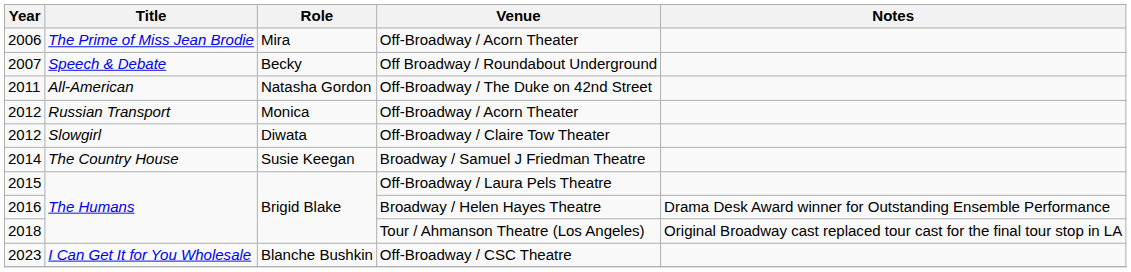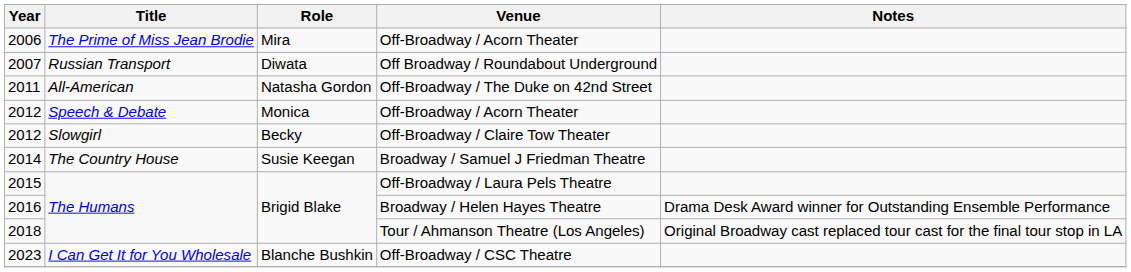Off Broadway / Roundabout Underground | Title: Speech & Debate -> Russian Transport
Off Broadway / Roundabout Underground | Role: Becky -> Diwata
2012 / Off-Broadway / Acorn Theater | Title: Russian Transport -> Speech & Debate
Off-Broadway / Claire Tow Theater | Role: Diwata -> Becky
